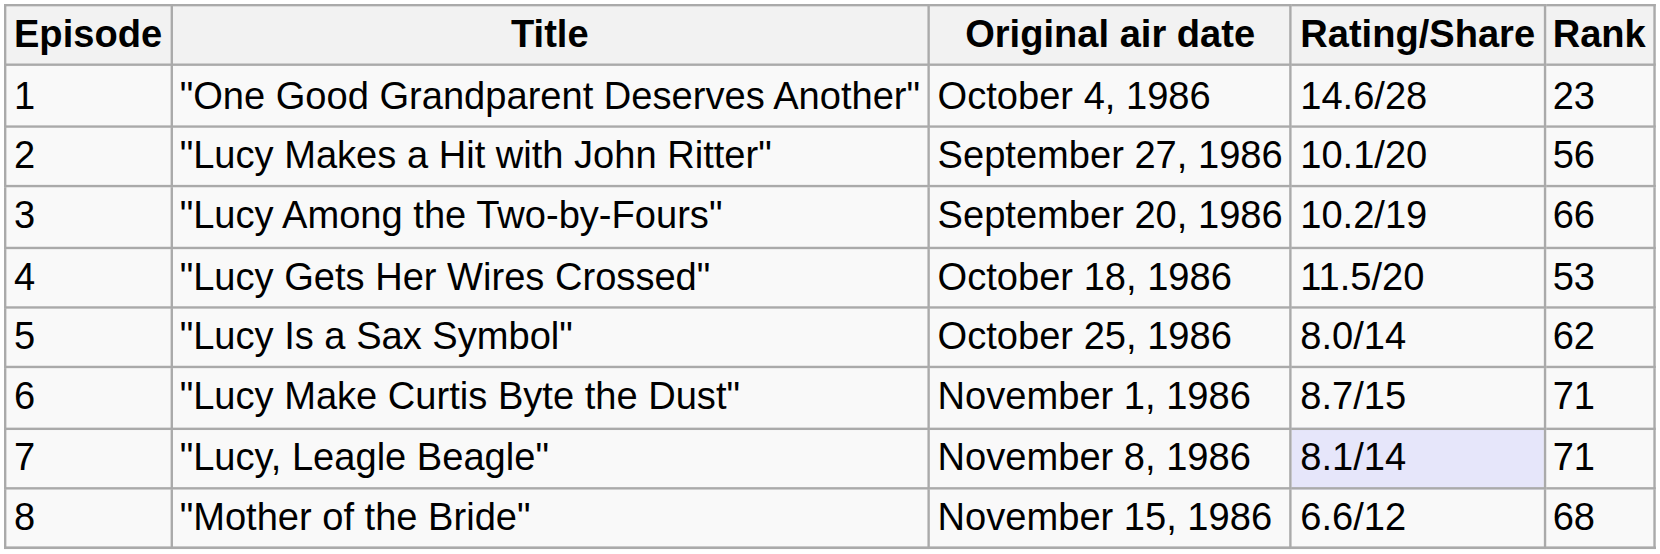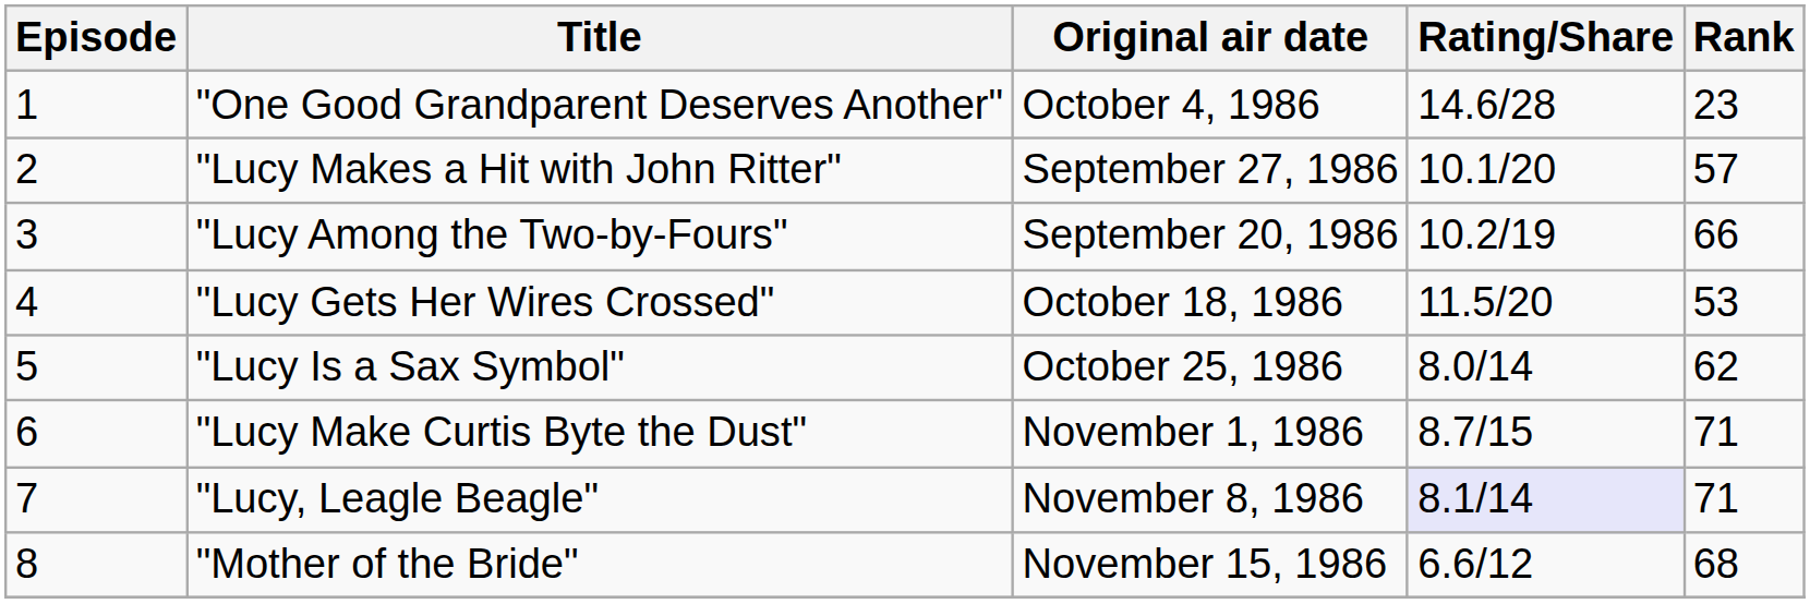"Lucy Makes a Hit with John Ritter" | Rank: 56 -> 57
